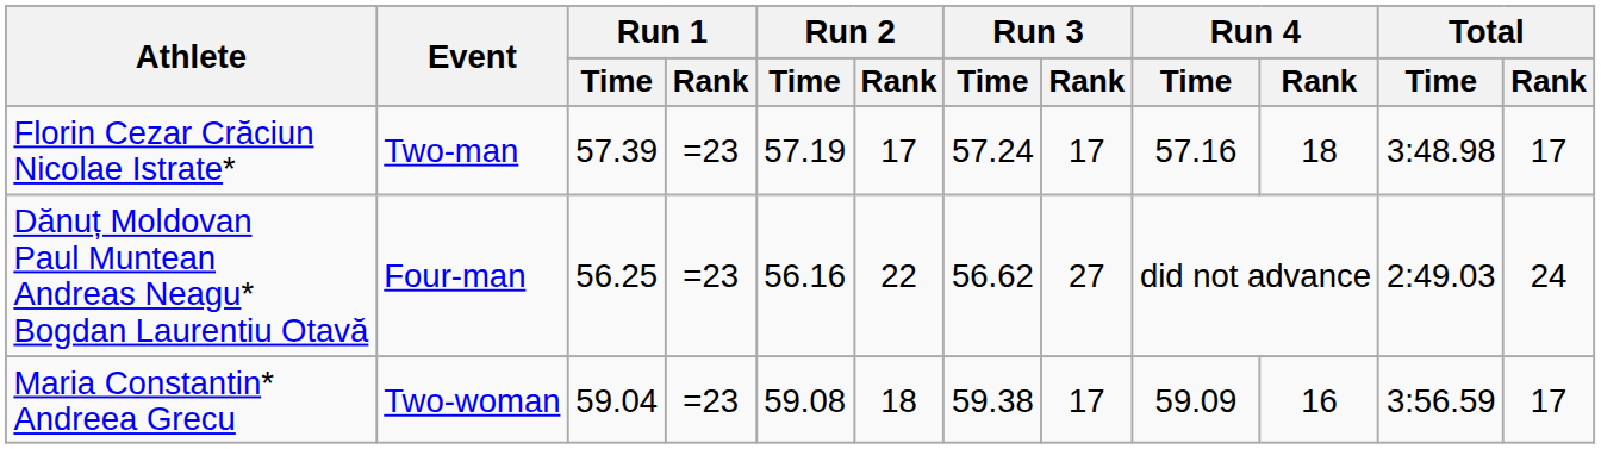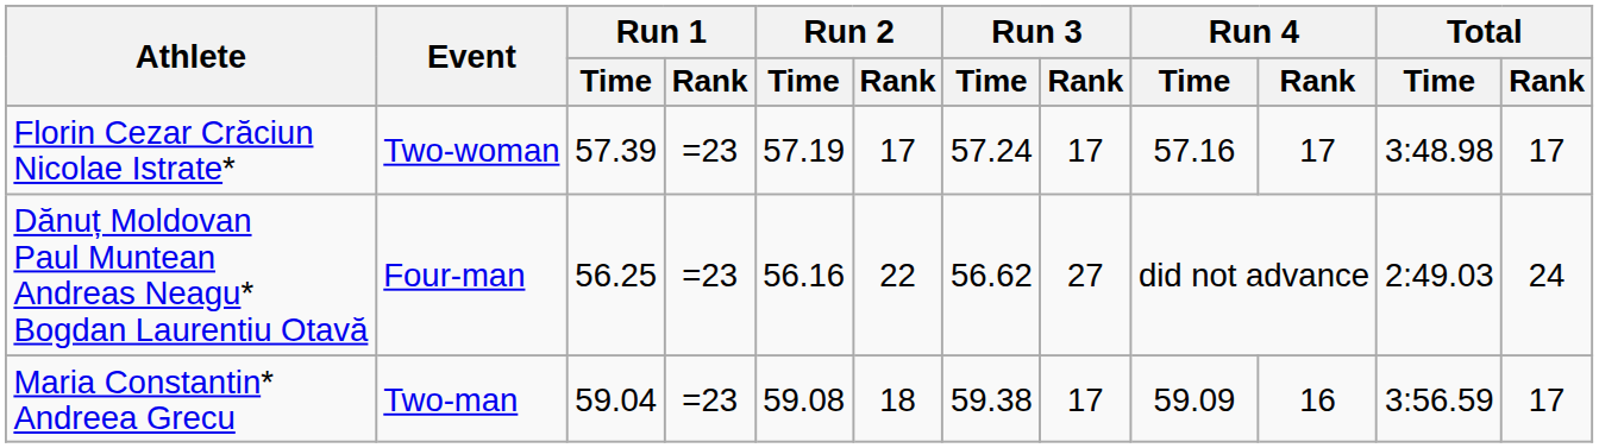Florin Cezar Crăciun Nicolae Istrate* | Event: Two-man -> Two-woman
Florin Cezar Crăciun Nicolae Istrate* | Run 4 / Rank: 18 -> 17
Maria Constantin* Andreea Grecu | Event: Two-woman -> Two-man
